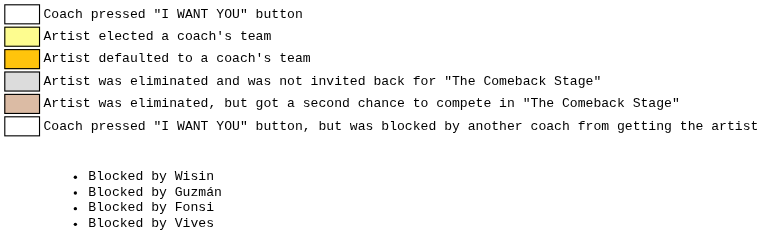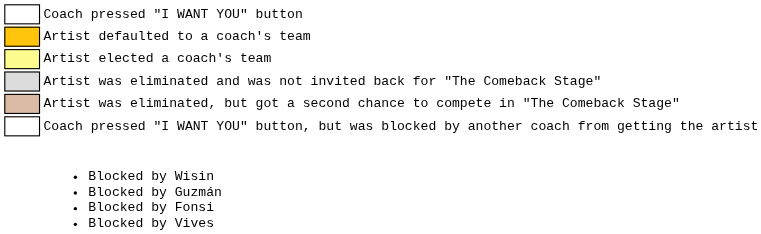rows swapped: Artist defaulted to a coach's team <-> Artist elected a coach's team
